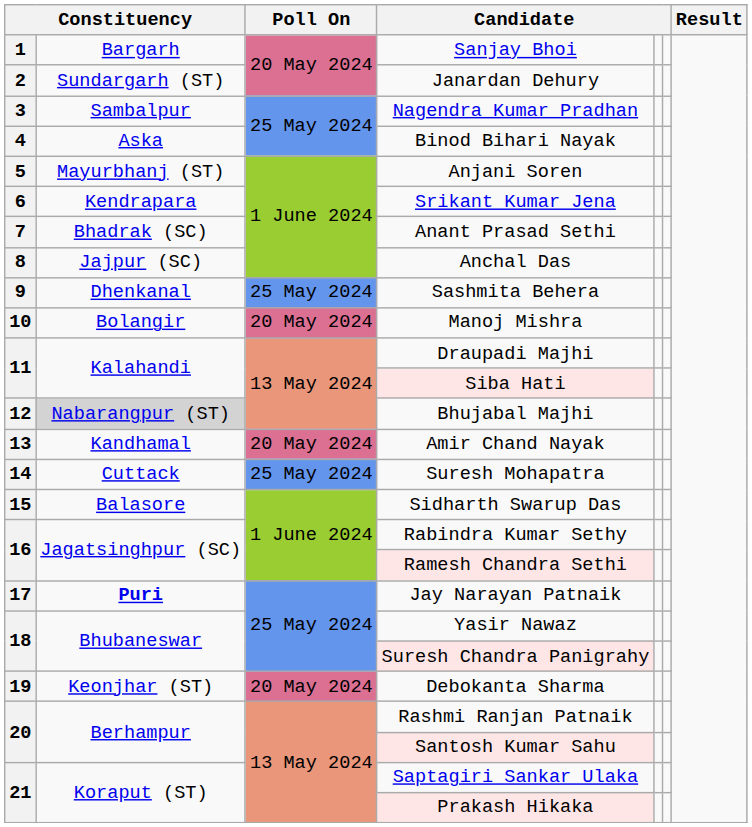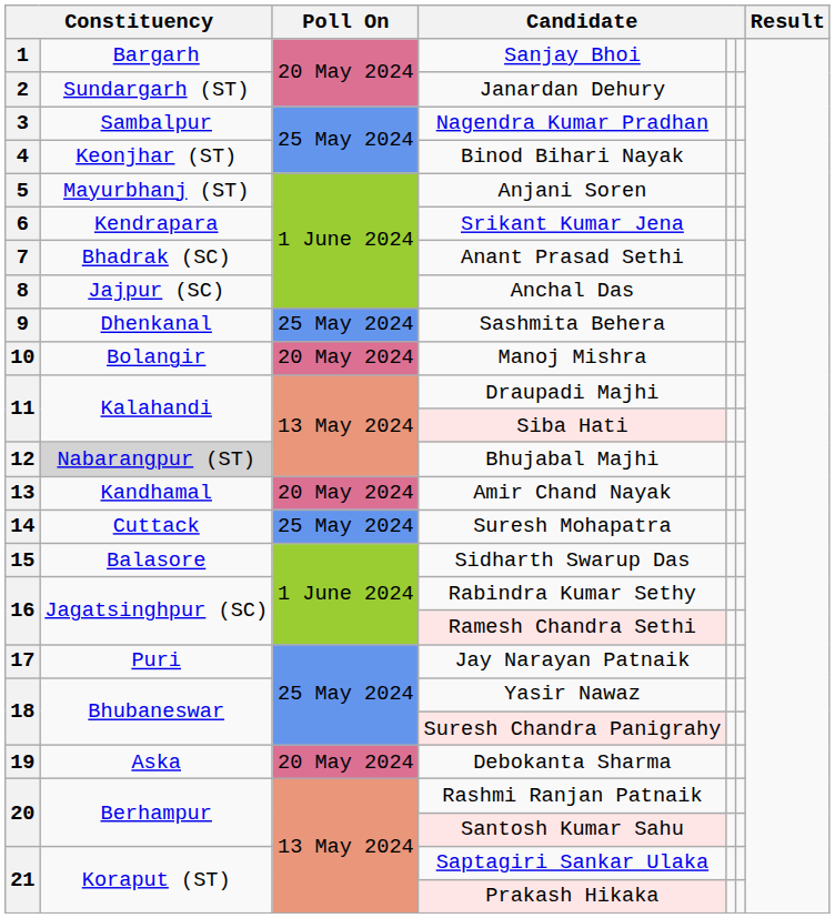Binod Bihari Nayak | column 2: Aska -> Keonjhar (ST)
Jay Narayan Patnaik | column 2: bold -> normal
Debokanta Sharma | column 2: Keonjhar (ST) -> Aska
